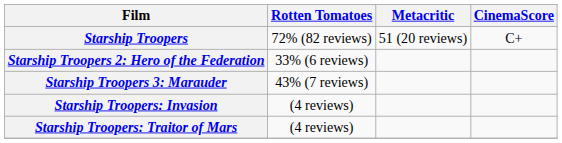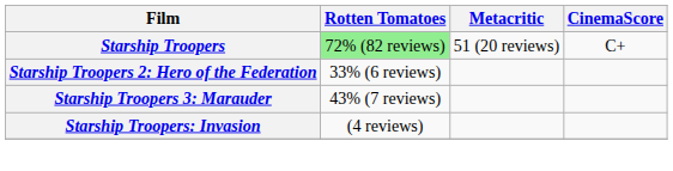Starship Troopers | Rotten Tomatoes: no background -> lightgreen background
- row: Starship Troopers: Traitor of Mars | (4 reviews)
